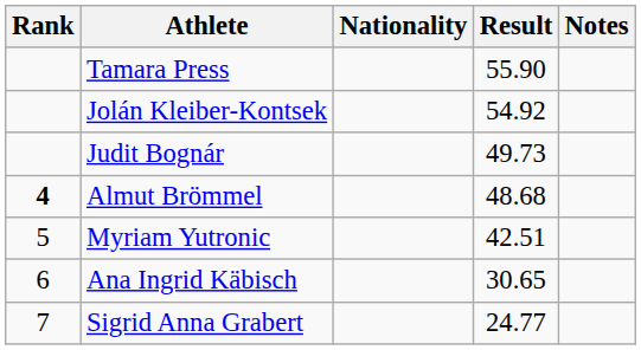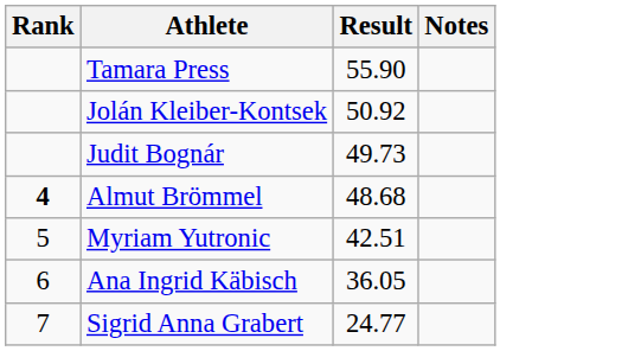- column: Nationality
Jolán Kleiber-Kontsek | Result: 54.92 -> 50.92
Ana Ingrid Käbisch | Result: 30.65 -> 36.05
